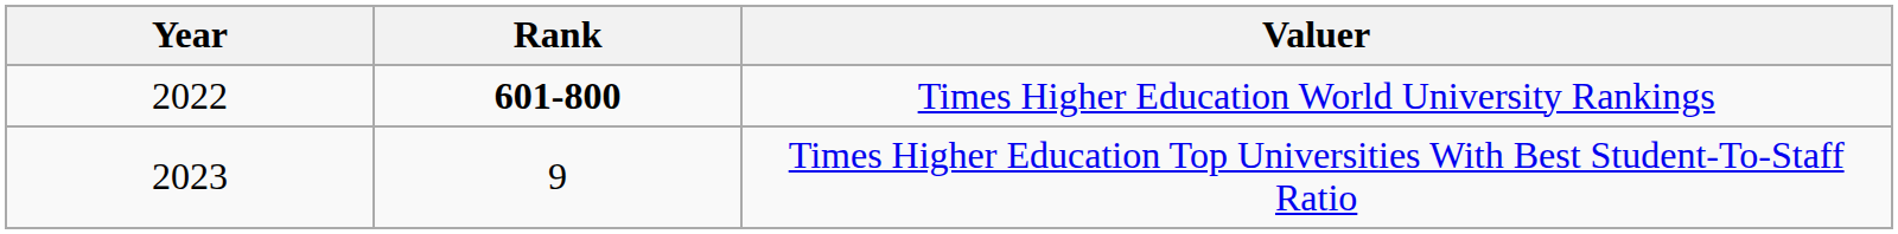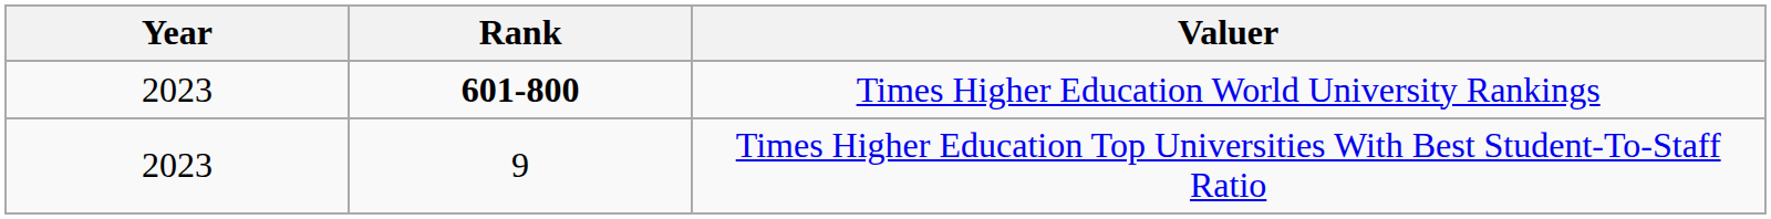Times Higher Education World University Rankings | Year: 2022 -> 2023
